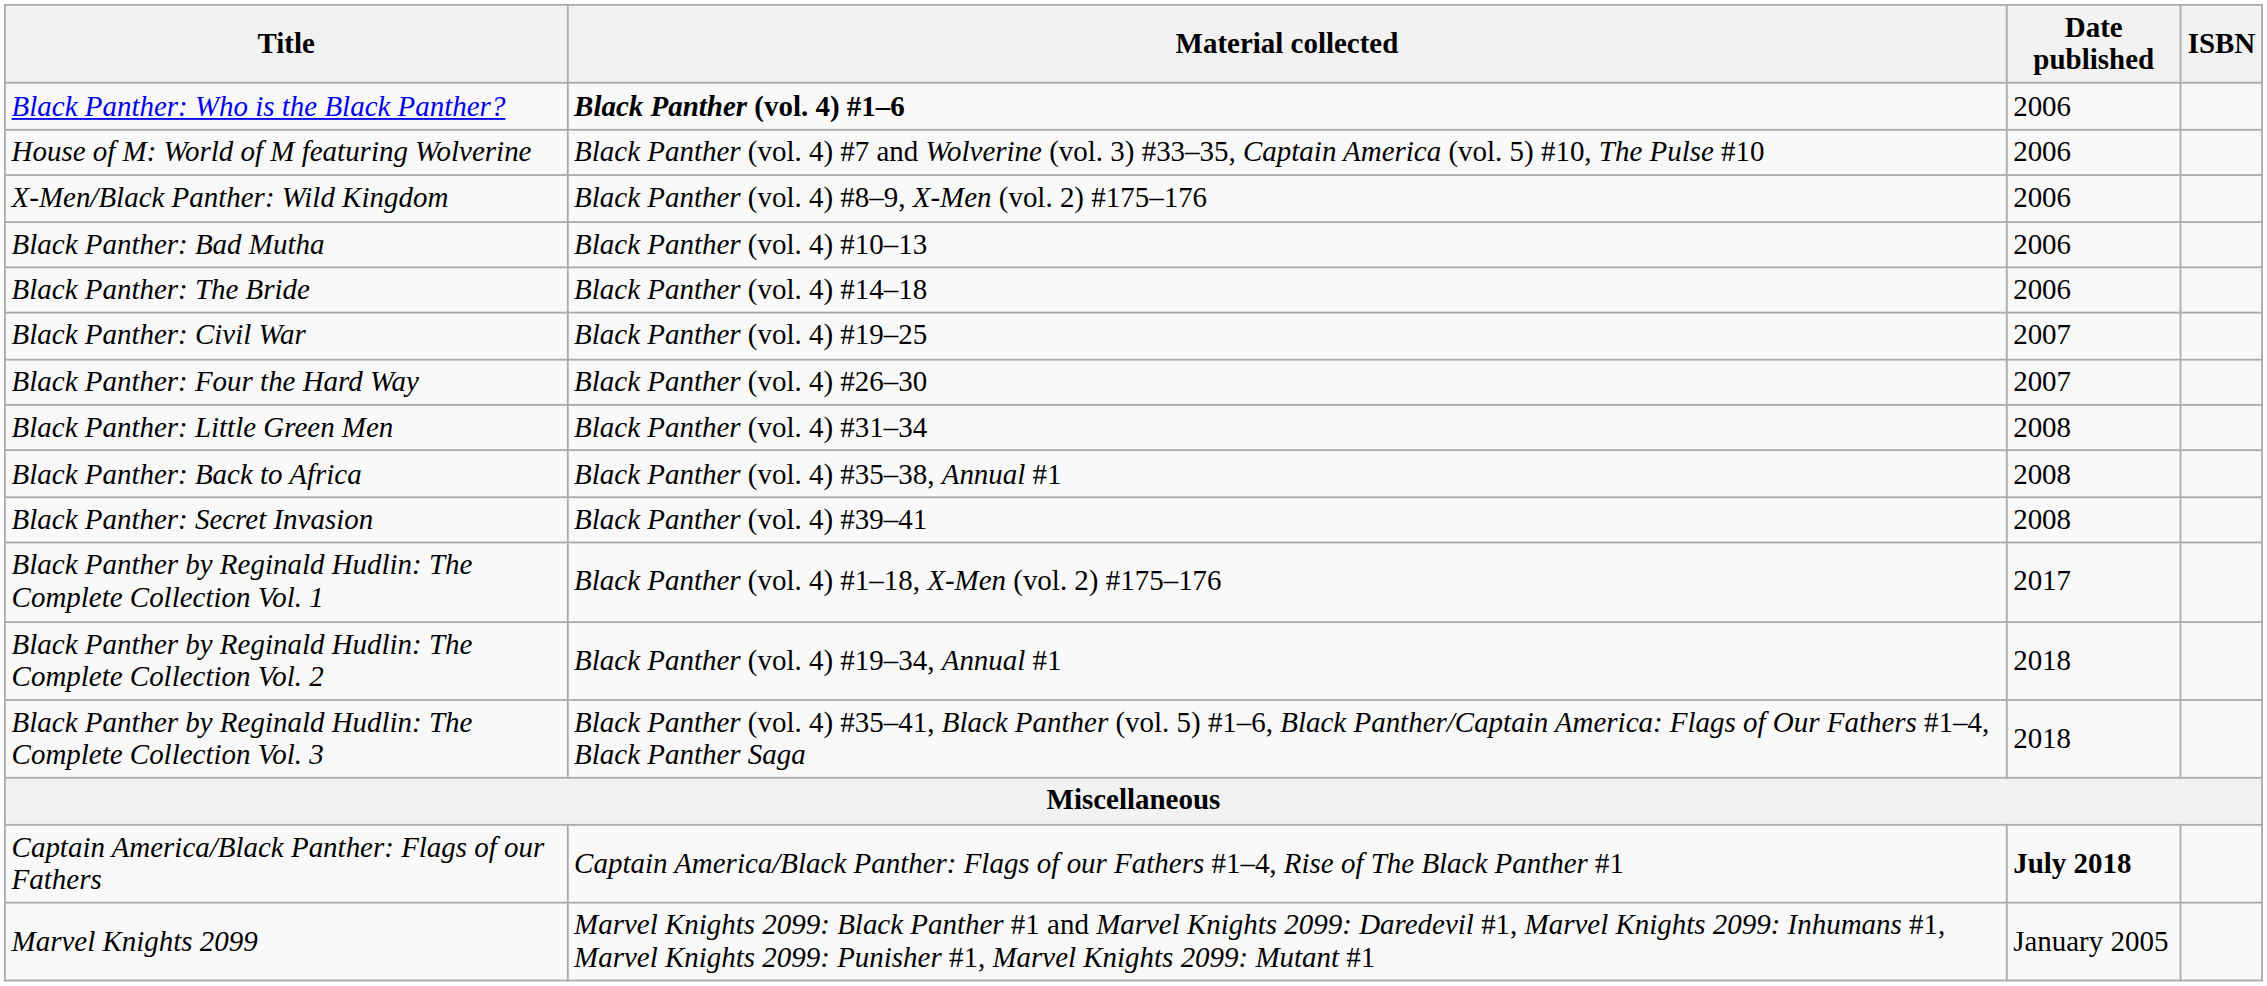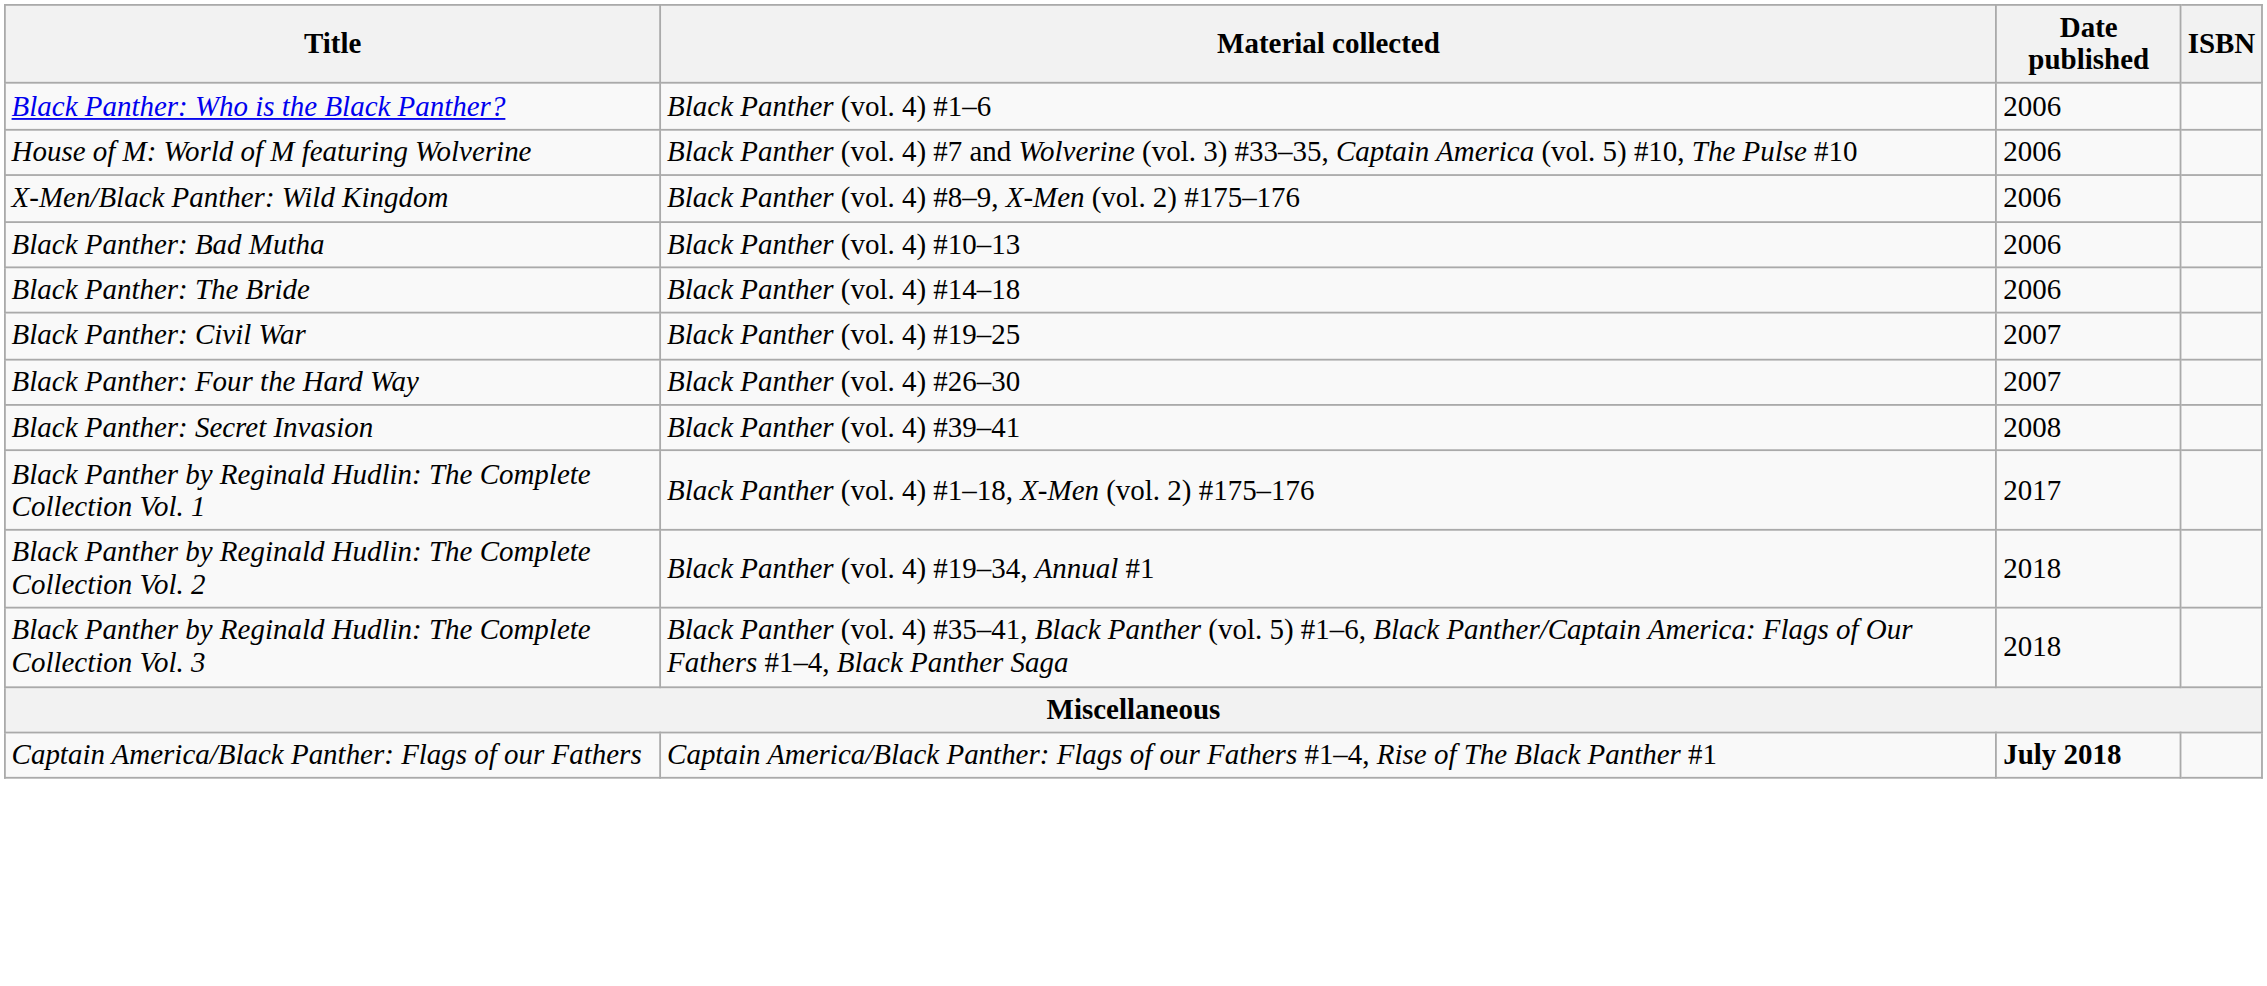Black Panther: Who is the Black Panther? | Material collected: bold -> normal
- row: Black Panther: Little Green Men | Black Panther (vol. 4) #31–34 | 2008
- row: Black Panther: Back to Africa | Black Panther (vol. 4) #35–38, Annual #1 | 2008
- row: Marvel Knights 2099 | Marvel Knights 2099: Black Panther #1 and Marvel Knights 2099: Daredevil #1, Marvel Knights 2099: Inhumans #1, Marvel Knights 2099: Punisher #1, Marvel Knights 2099: Mutant #1 | January 2005
